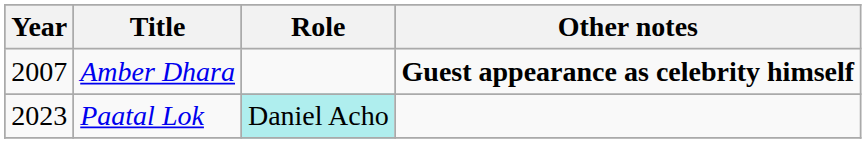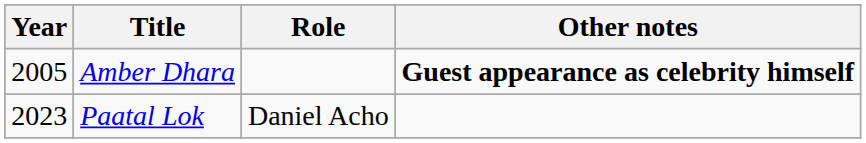Amber Dhara | Year: 2007 -> 2005
Paatal Lok | Role: paleturquoise background -> no background
